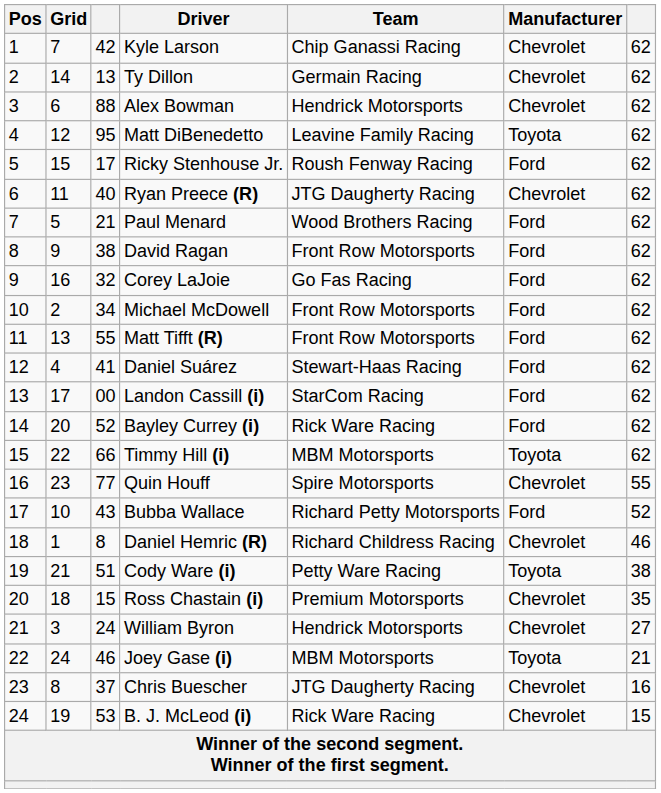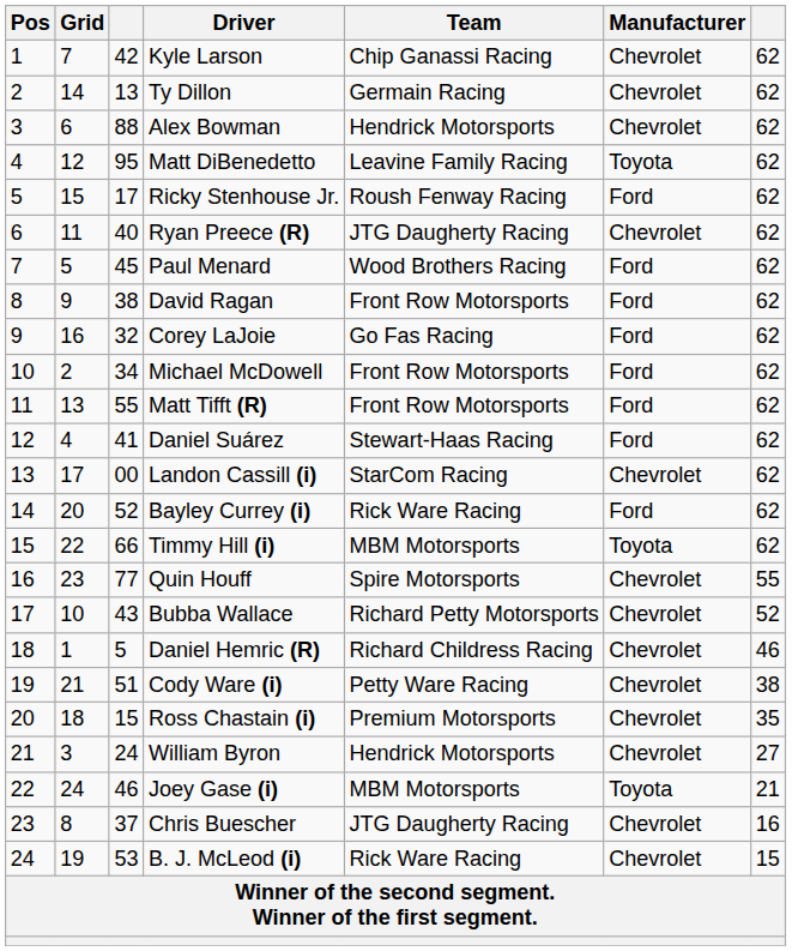Paul Menard | column 3: 21 -> 45
Landon Cassill (i) | Manufacturer: Ford -> Chevrolet
Bubba Wallace | Manufacturer: Ford -> Chevrolet
Daniel Hemric (R) | column 3: 8 -> 5
Cody Ware (i) | Manufacturer: Toyota -> Chevrolet
